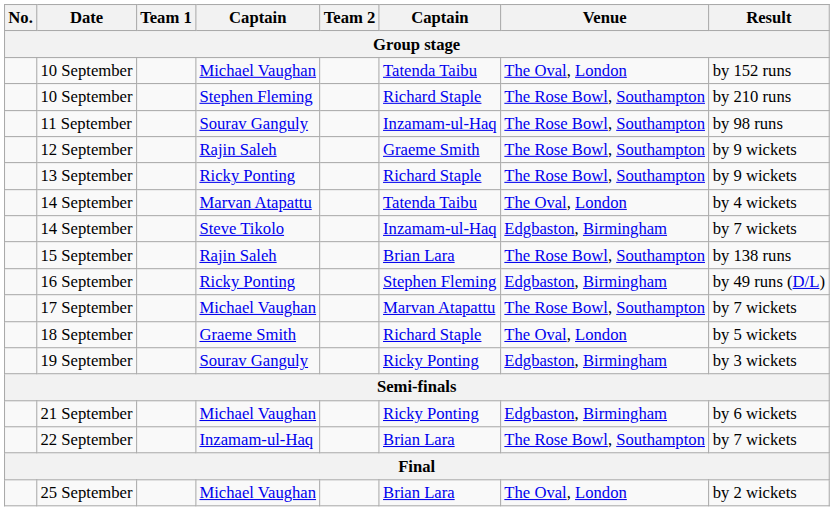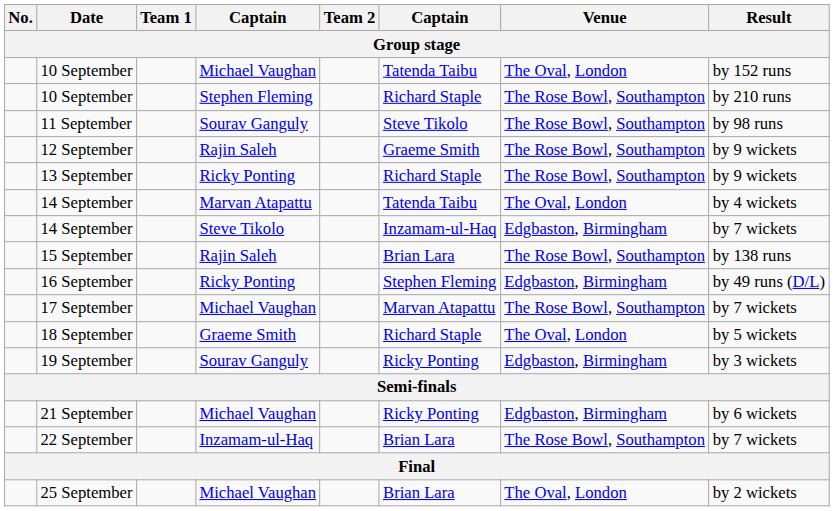11 September | column 6: Inzamam-ul-Haq -> Steve Tikolo
